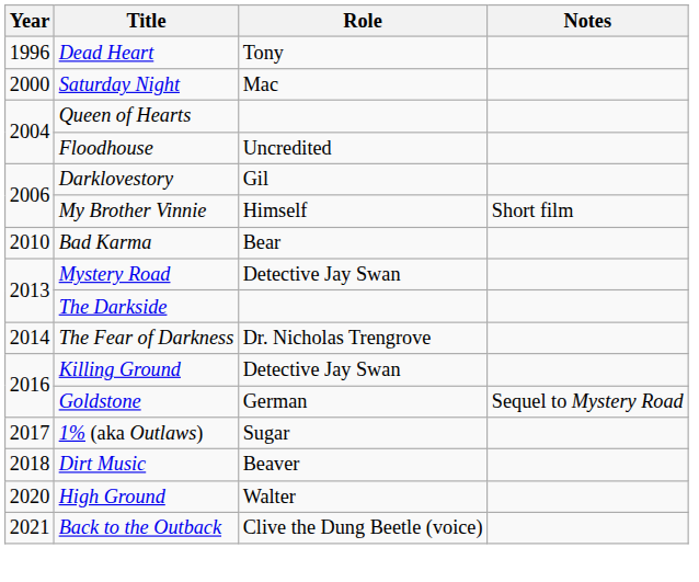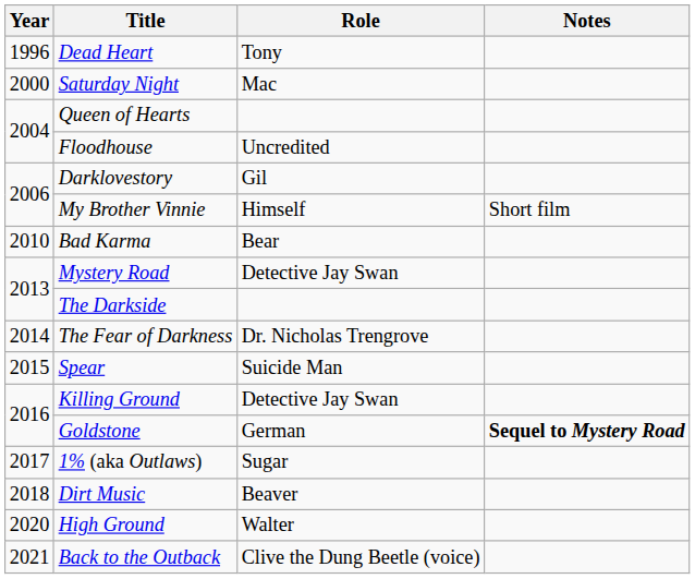+ row: 2015 | Spear | Suicide Man
Goldstone | Notes: normal -> bold
